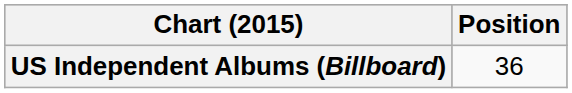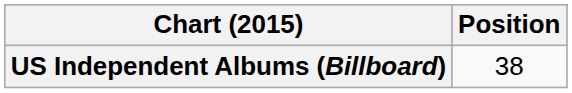US Independent Albums (Billboard) | Position: 36 -> 38
